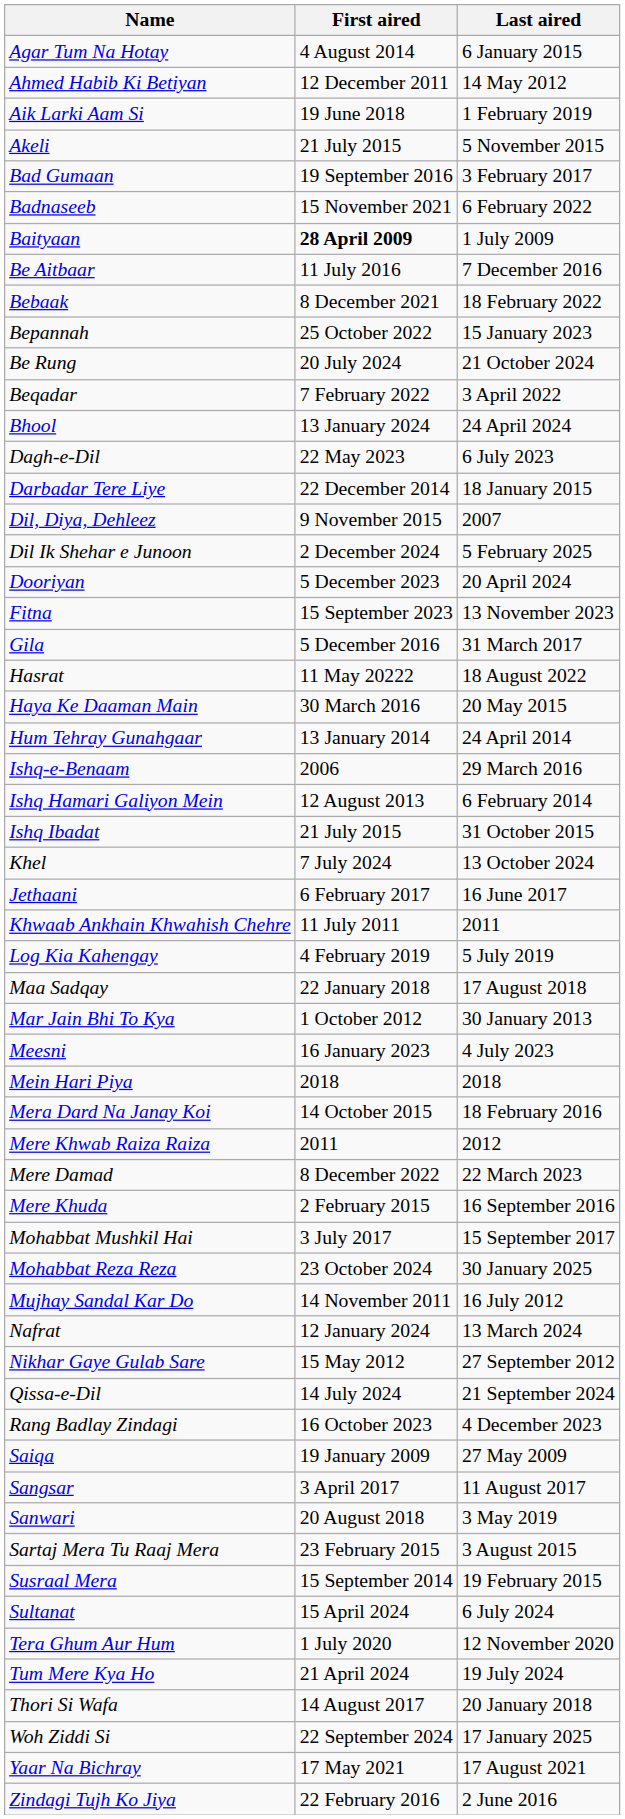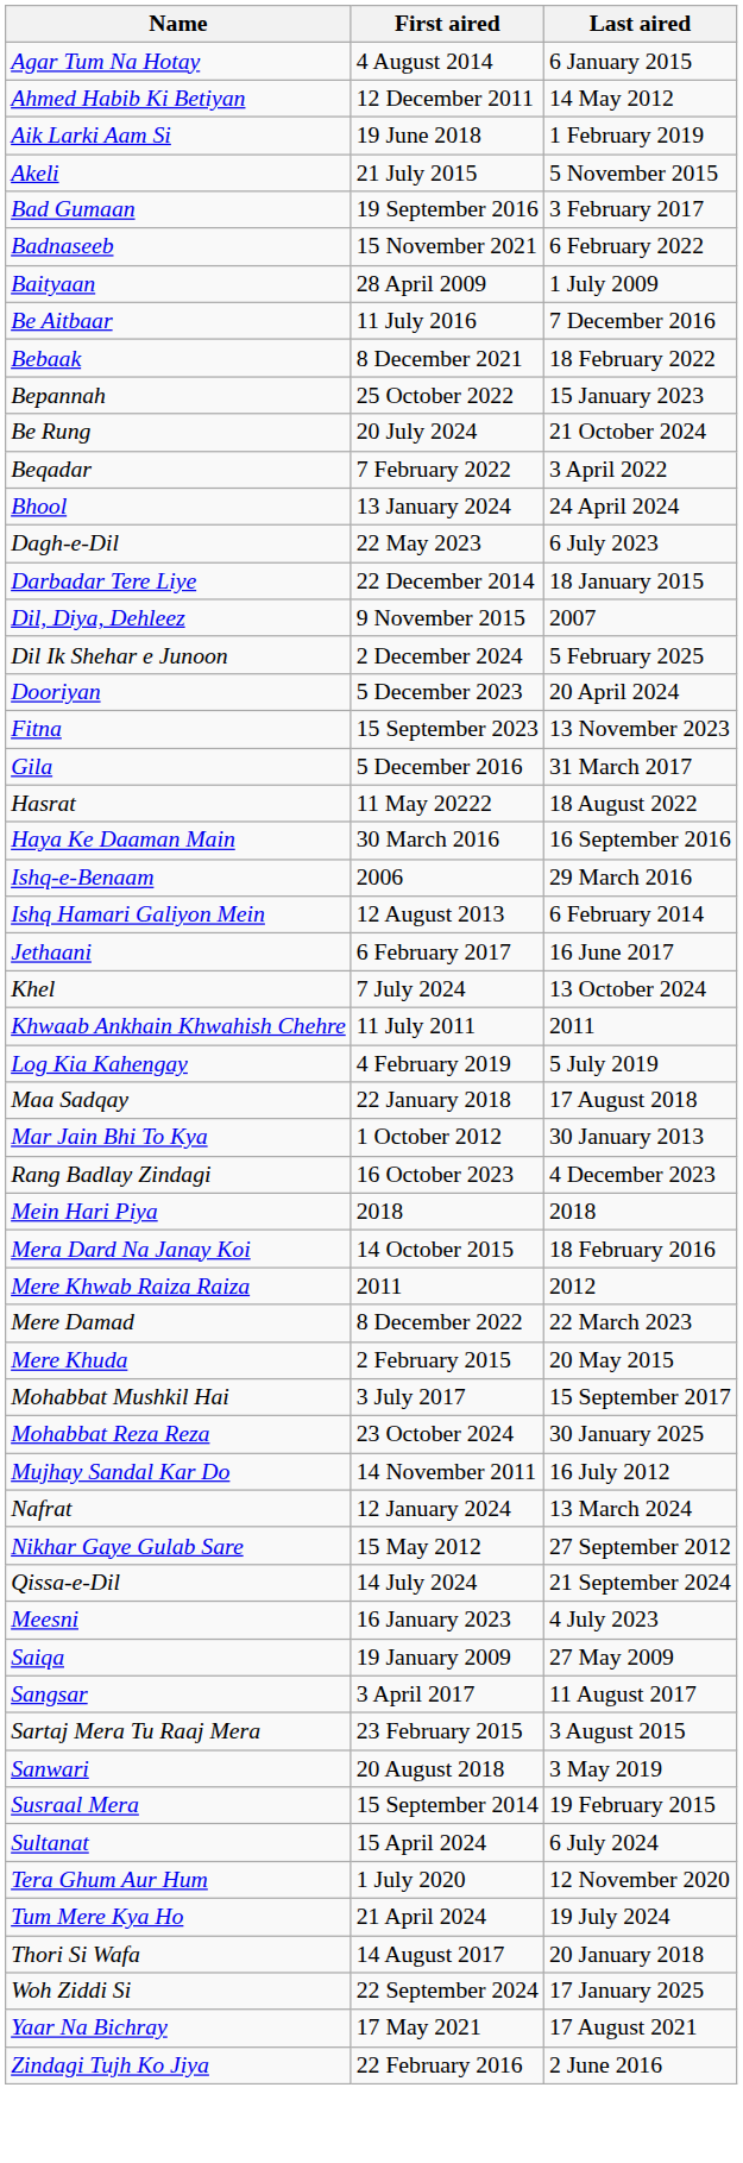Baityaan | First aired: bold -> normal
Haya Ke Daaman Main | Last aired: 20 May 2015 -> 16 September 2016
- row: Hum Tehray Gunahgaar | 13 January 2014 | 24 April 2014
- row: Ishq Ibadat | 21 July 2015 | 31 October 2015
rows swapped: Jethaani <-> Khel
rows swapped: Meesni <-> Rang Badlay Zindagi
Mere Khuda | Last aired: 16 September 2016 -> 20 May 2015
rows swapped: Sanwari <-> Sartaj Mera Tu Raaj Mera
